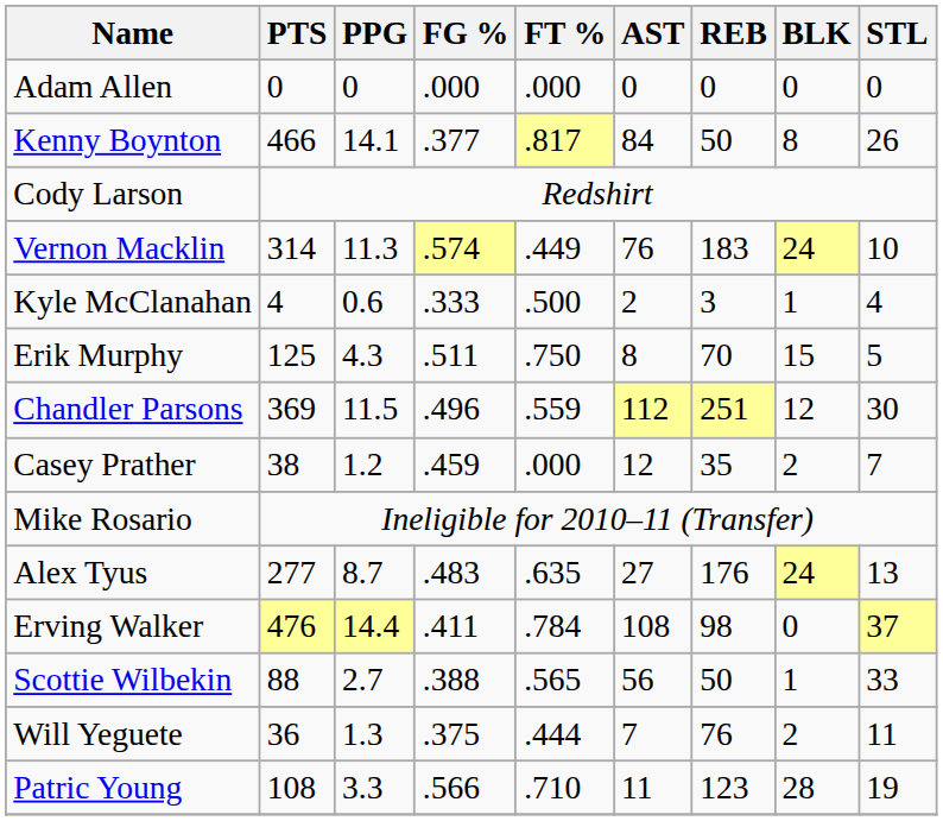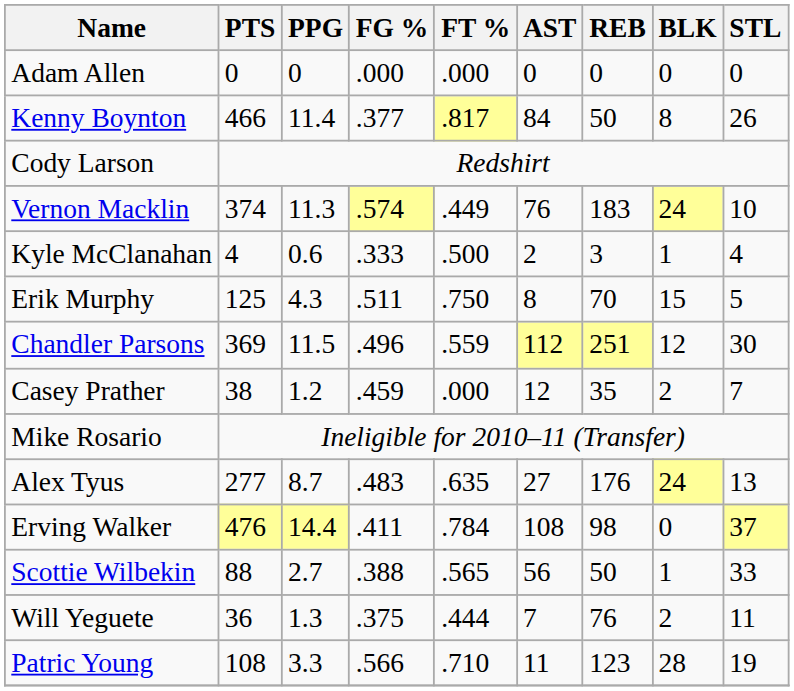Kenny Boynton | PPG: 14.1 -> 11.4
Vernon Macklin | PTS: 314 -> 374
